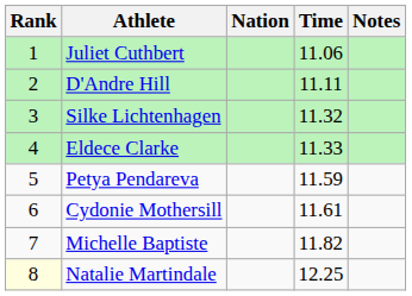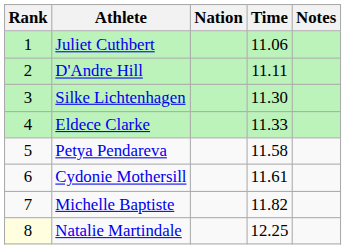Silke Lichtenhagen | Time: 11.32 -> 11.30
Petya Pendareva | Time: 11.59 -> 11.58
